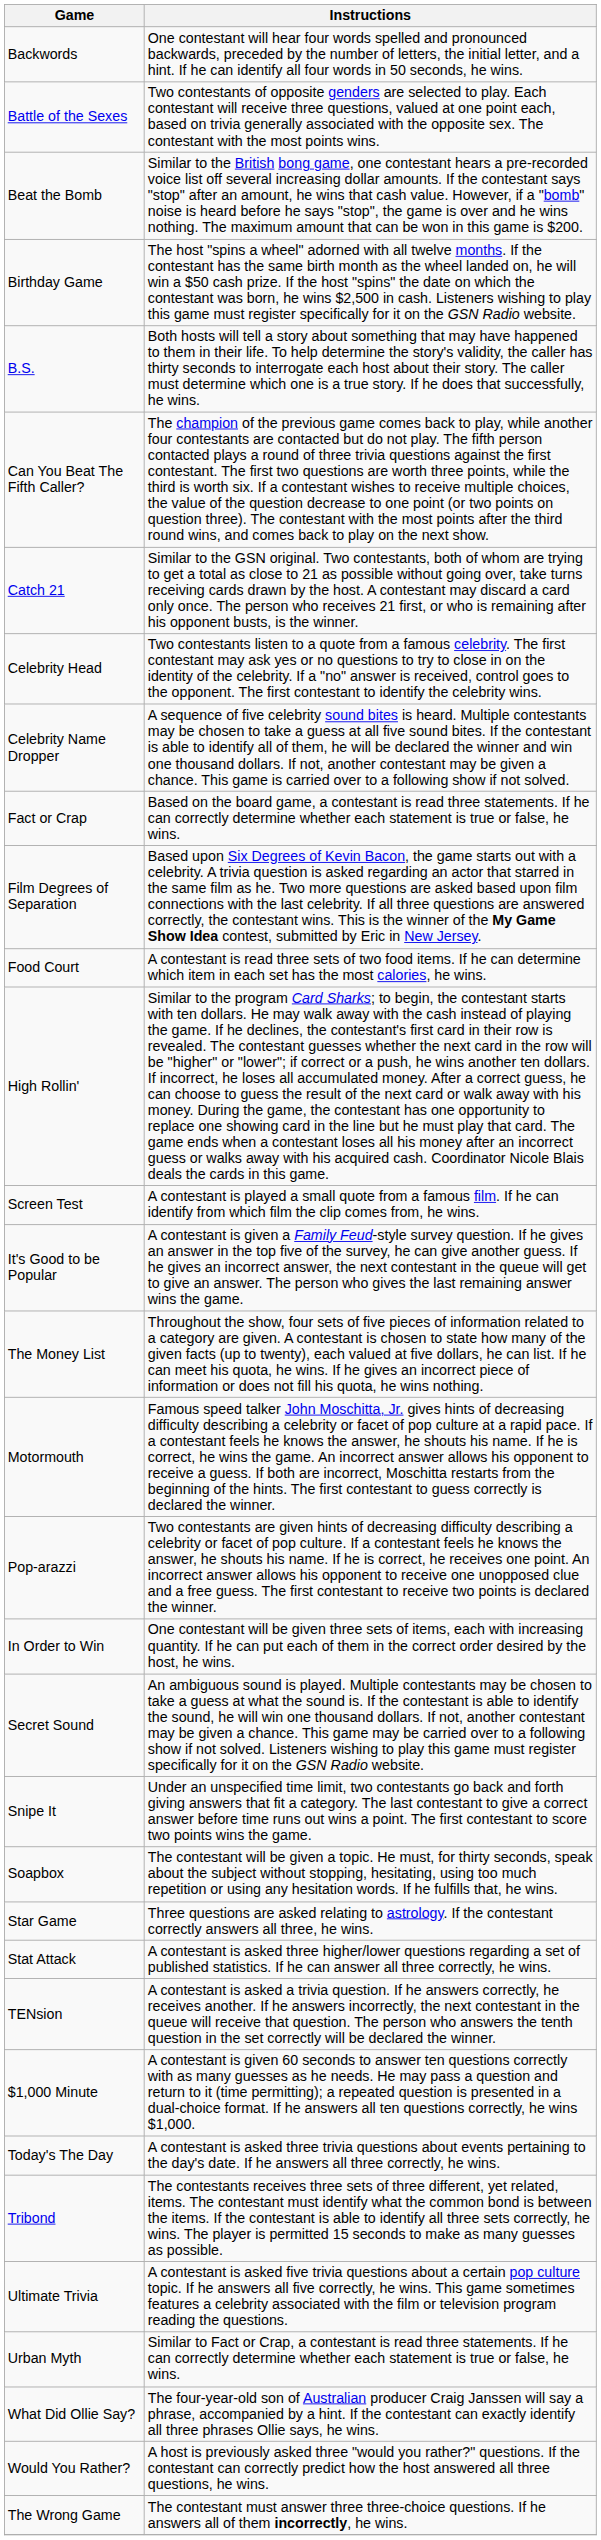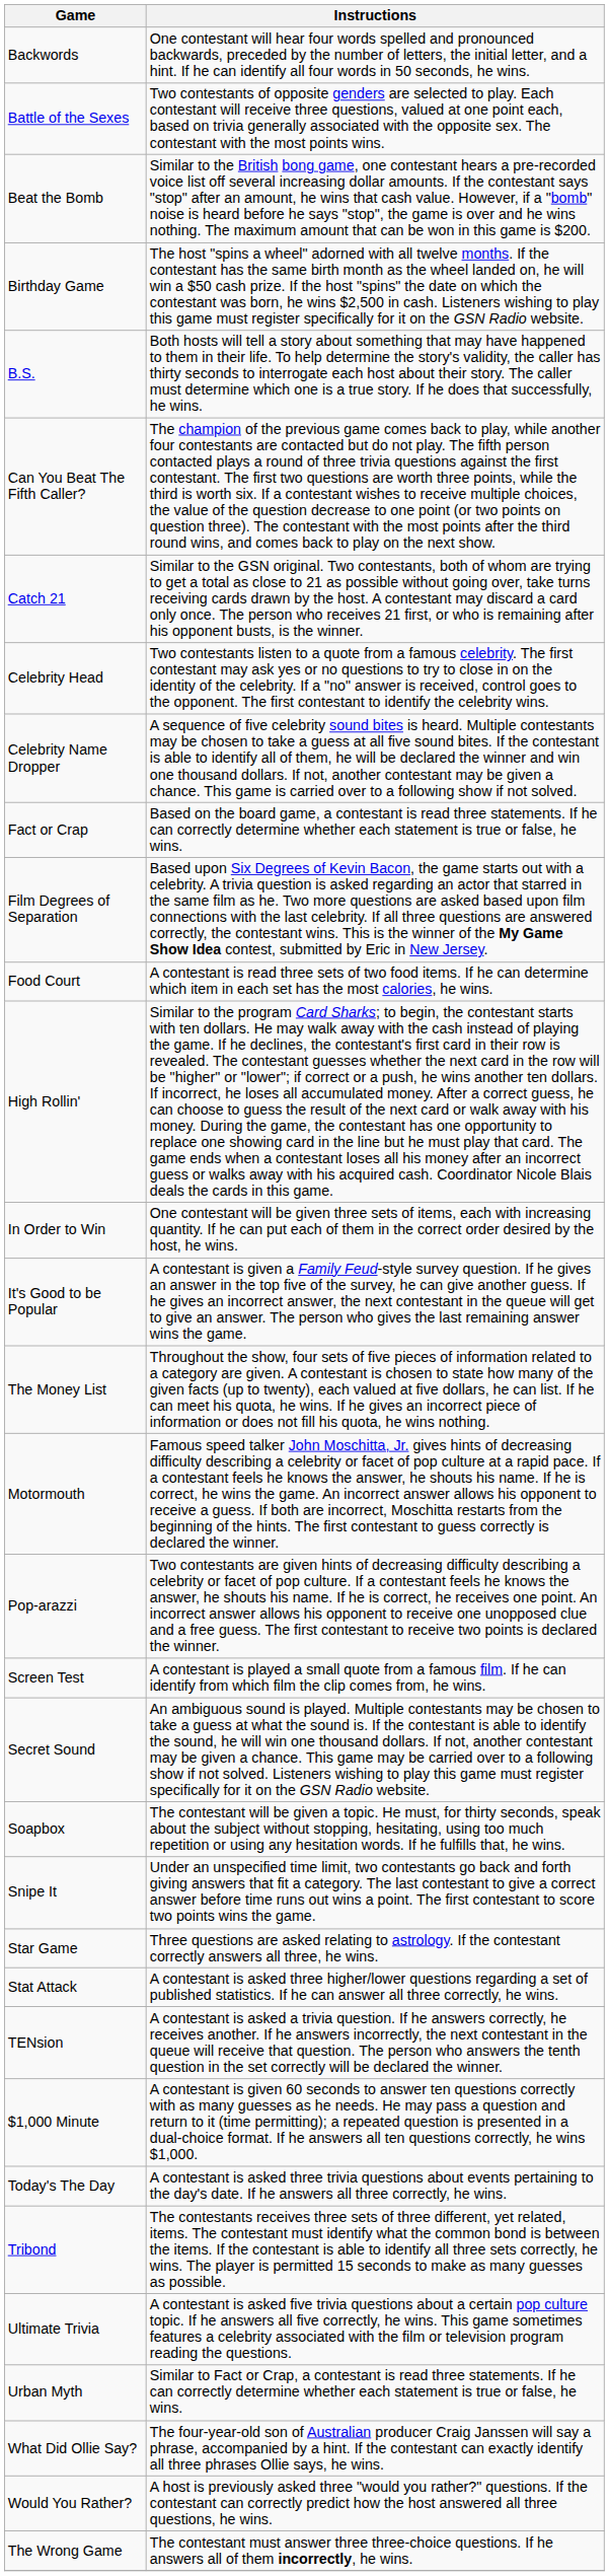rows swapped: In Order to Win <-> Screen Test
rows swapped: Snipe It <-> Soapbox
